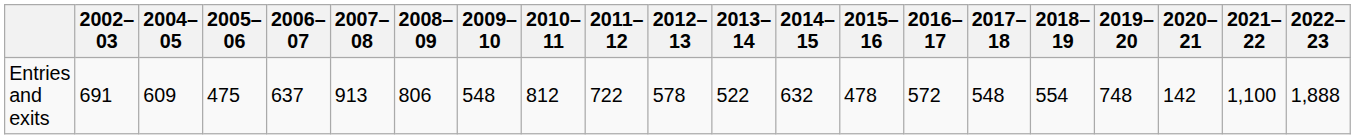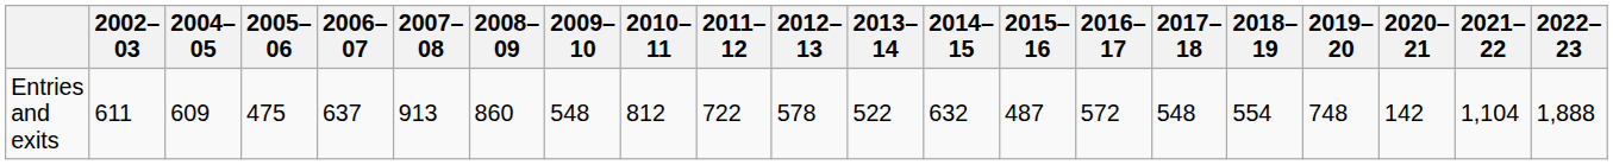Entries and exits | 2002–03: 691 -> 611
Entries and exits | 2008–09: 806 -> 860
Entries and exits | 2015–16: 478 -> 487
Entries and exits | 2021–22: 1,100 -> 1,104
